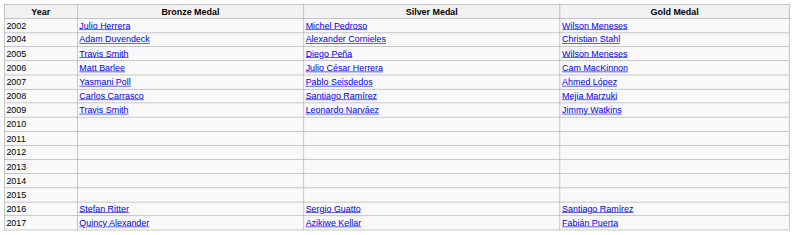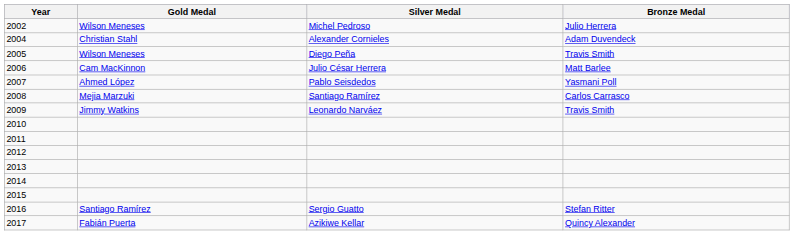columns swapped: Gold Medal <-> Bronze Medal
